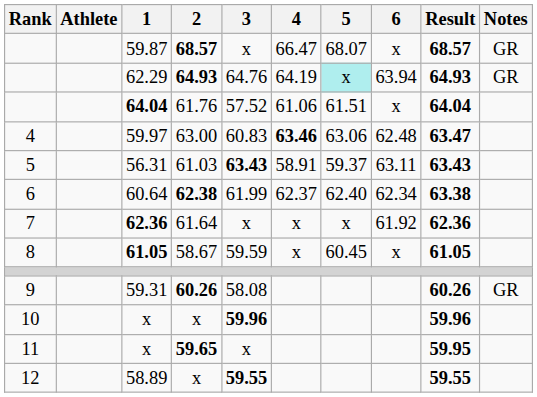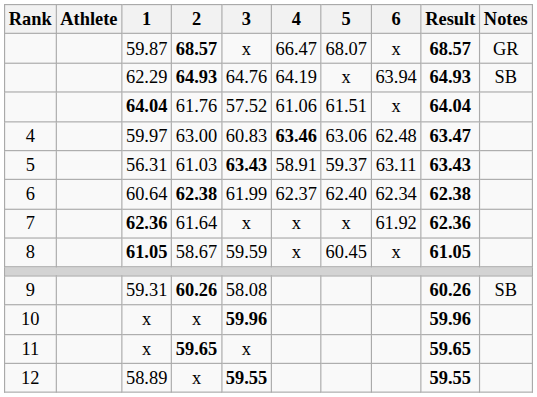62.29 | 5: paleturquoise background -> no background
62.29 | Notes: GR -> SB
60.64 | Result: 63.38 -> 62.38
59.31 | Notes: GR -> SB
x / 59.65 | Result: 59.95 -> 59.65
